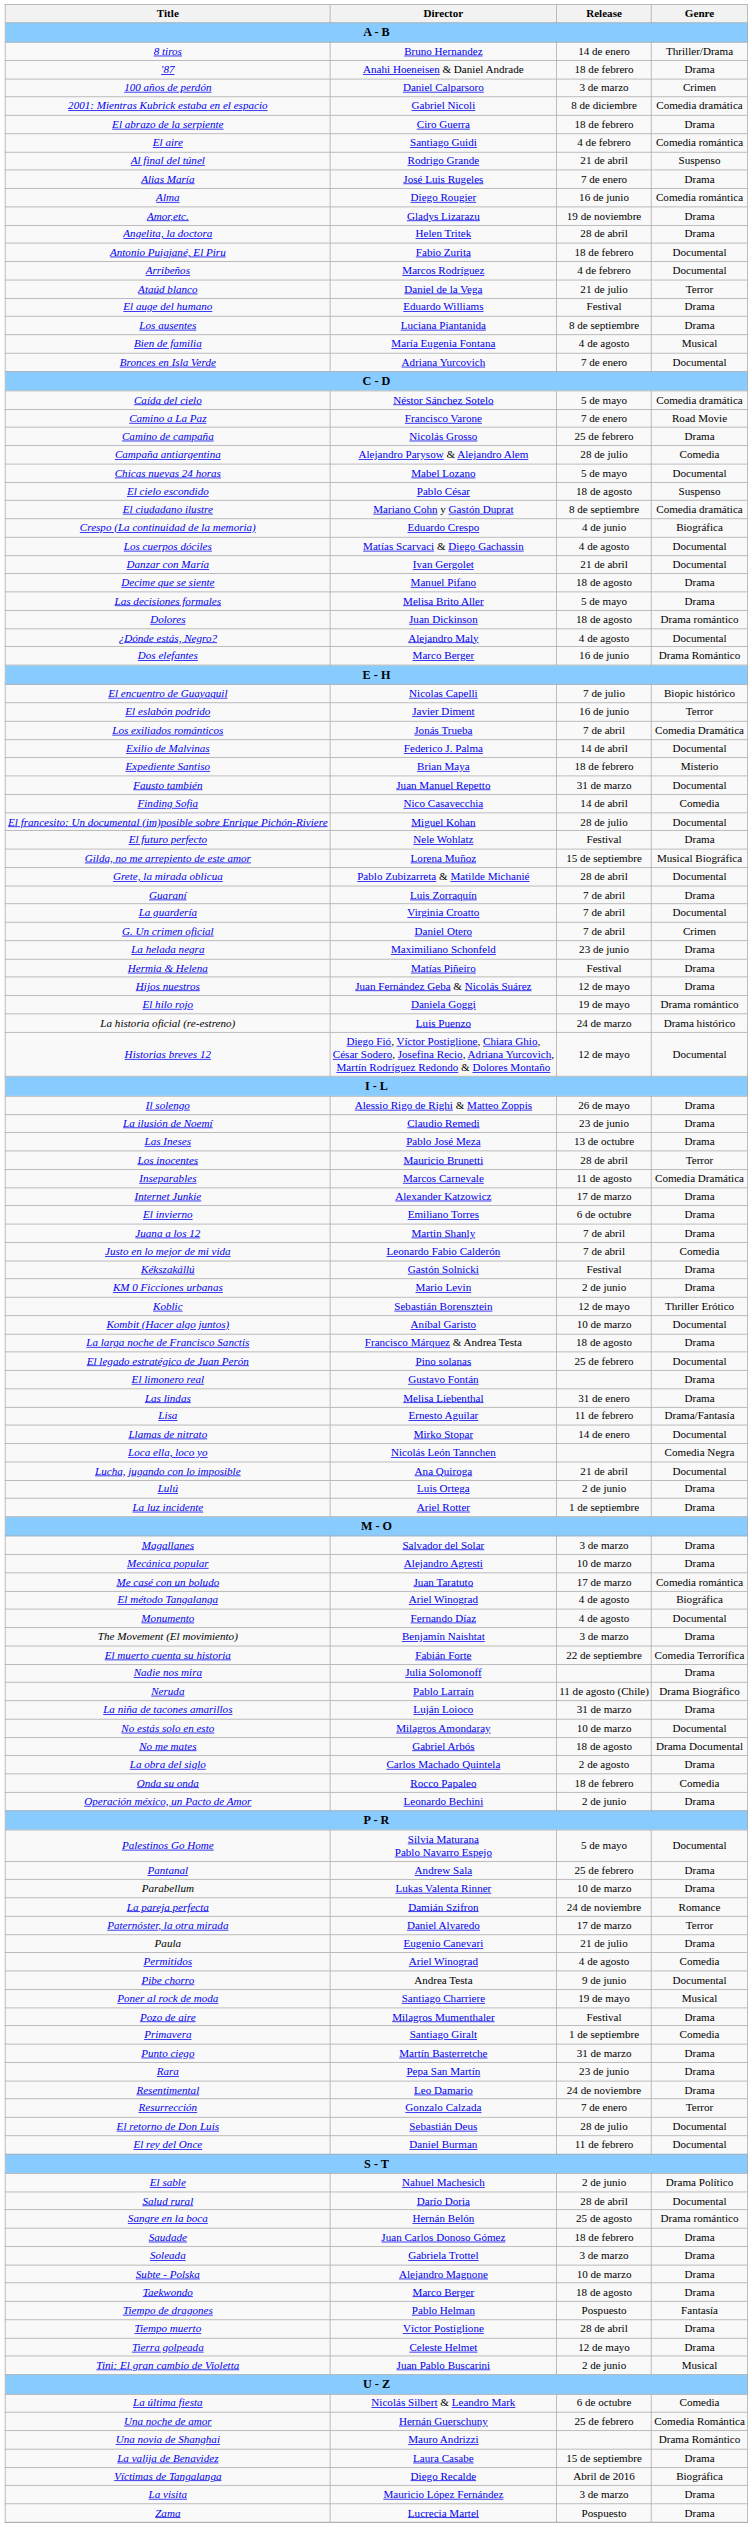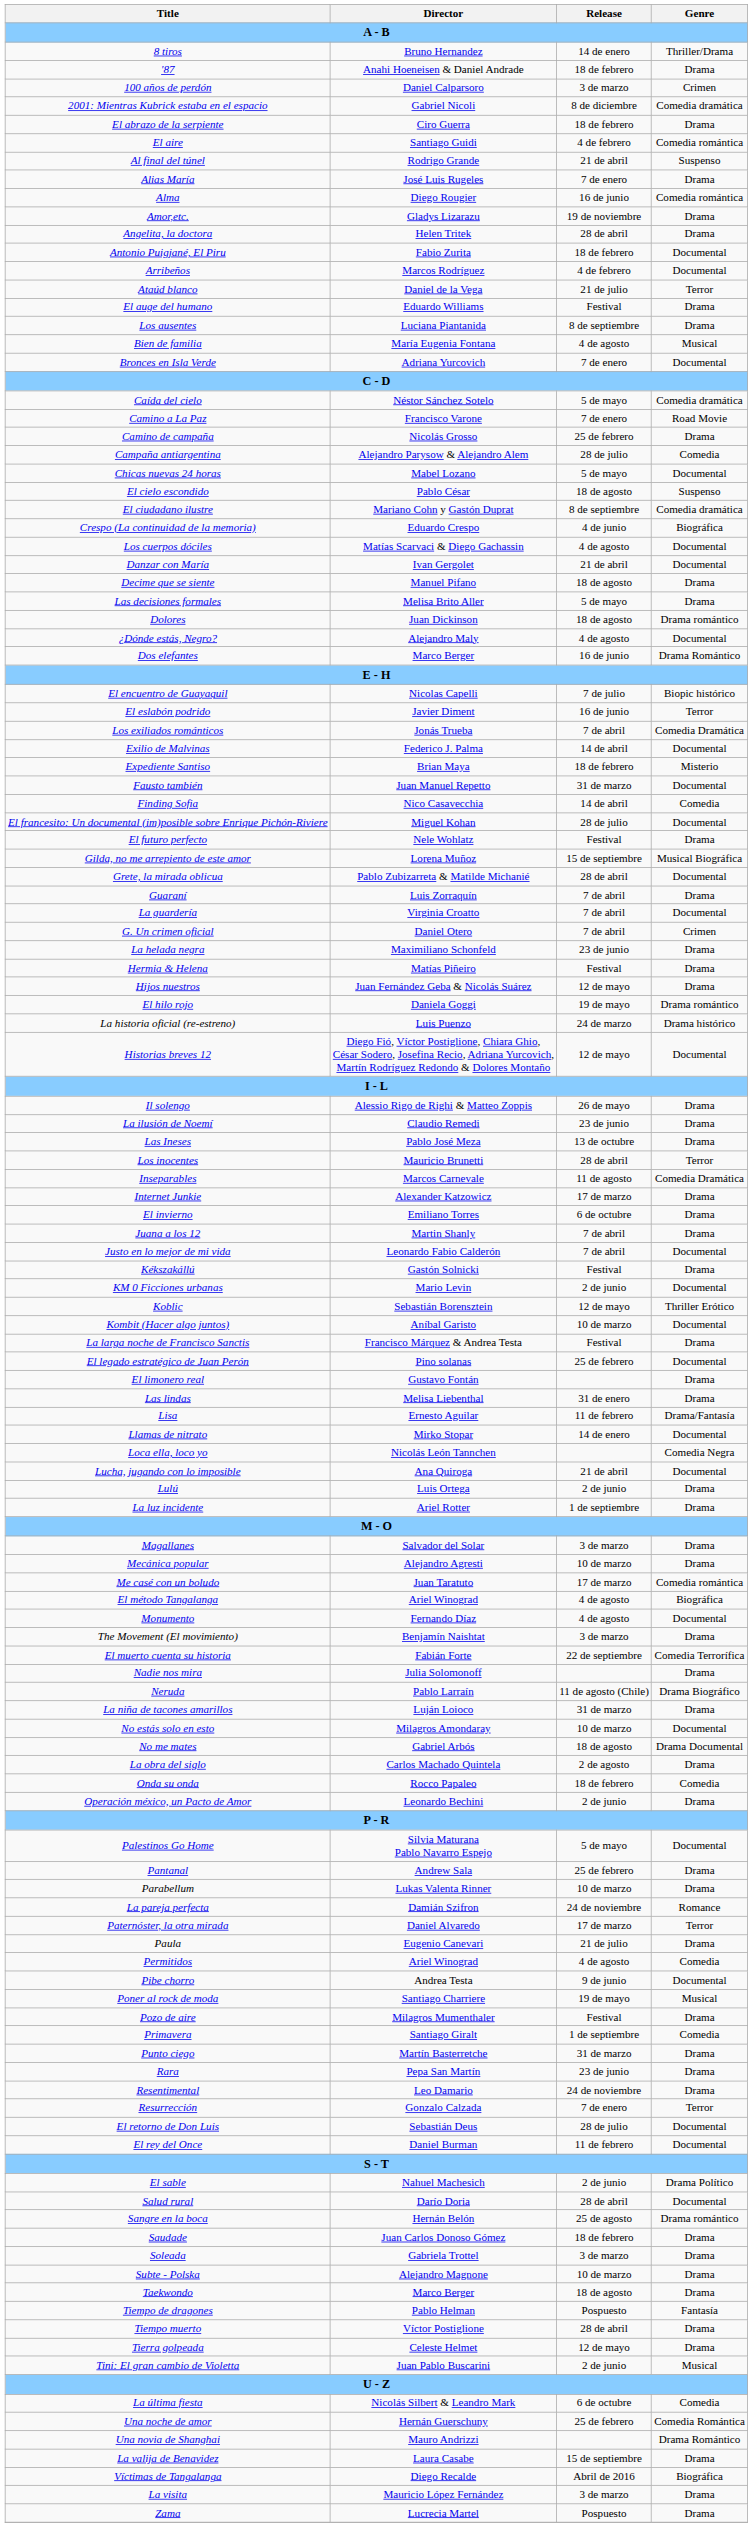Justo en lo mejor de mi vida | Genre: Comedia -> Documental
KM 0 Ficciones urbanas | Genre: Drama -> Documental
La larga noche de Francisco Sanctis | Release: 18 de agosto -> Festival
